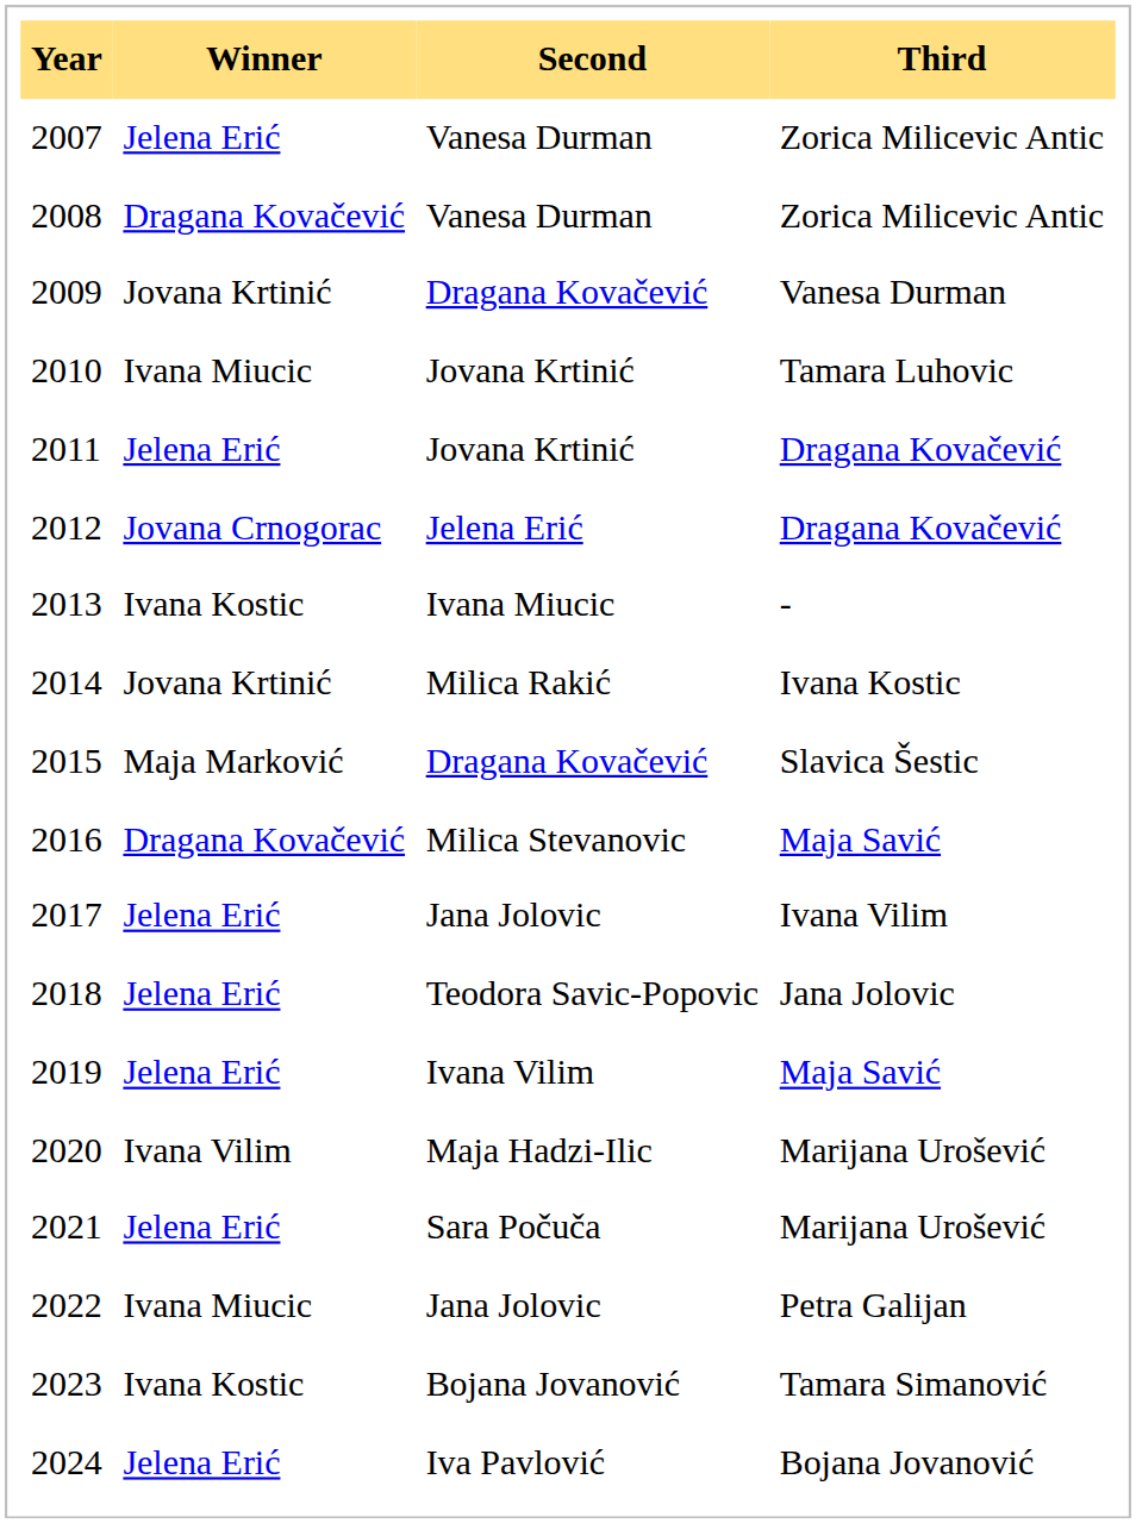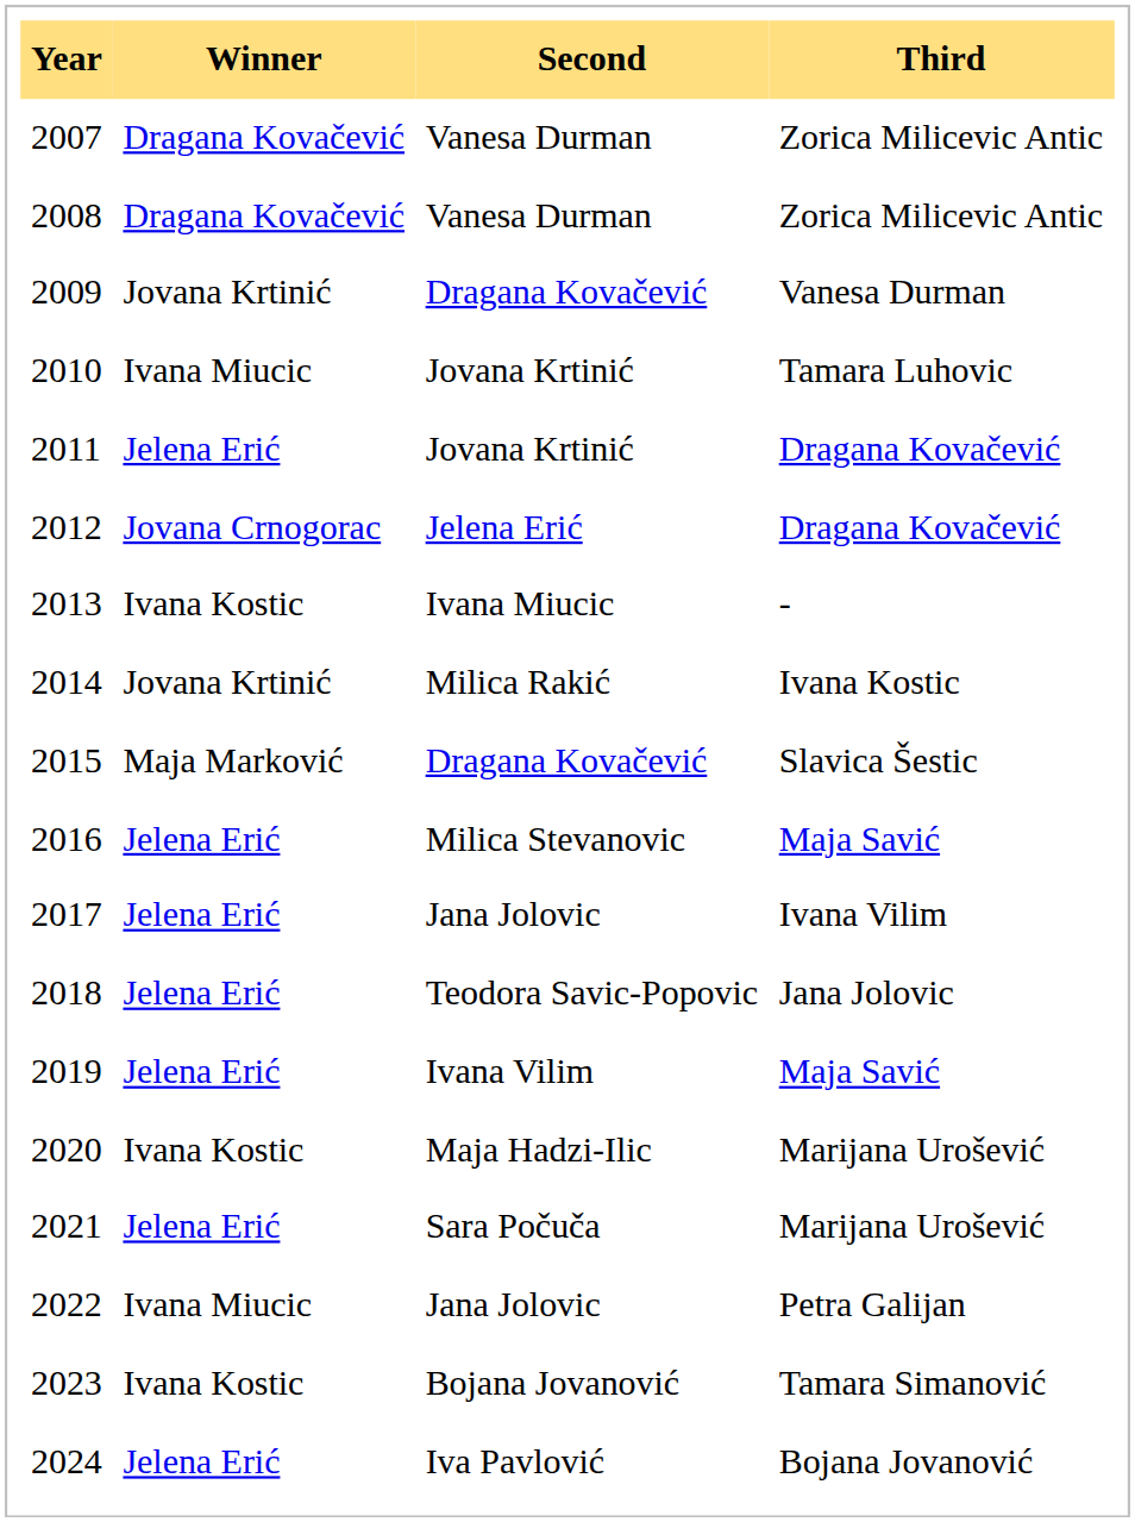2007 | Winner: Jelena Erić -> Dragana Kovačević
2016 | Winner: Dragana Kovačević -> Jelena Erić
2020 | Winner: Ivana Vilim -> Ivana Kostic
